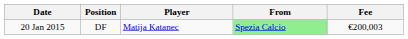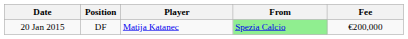20 Jan 2015 | Fee: €200,003 -> €200,000
